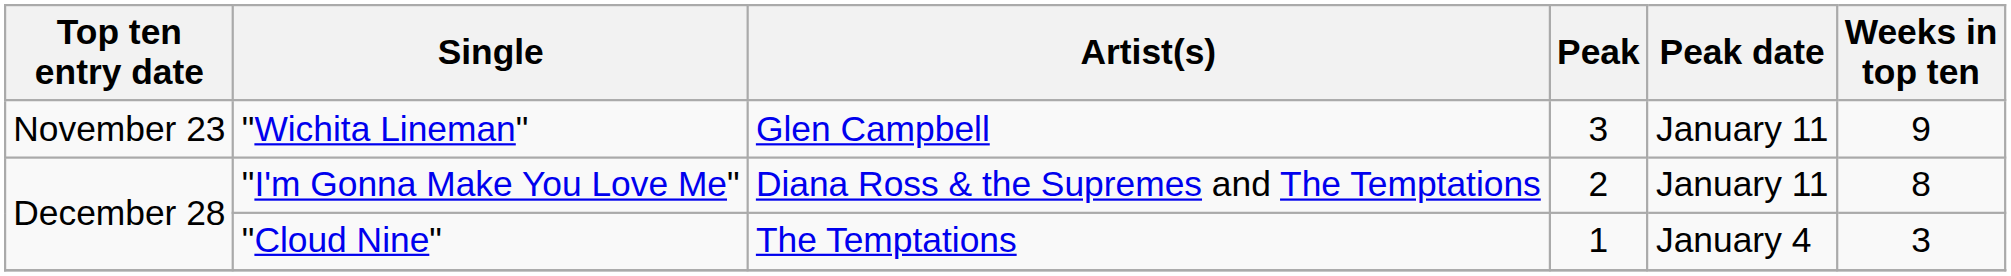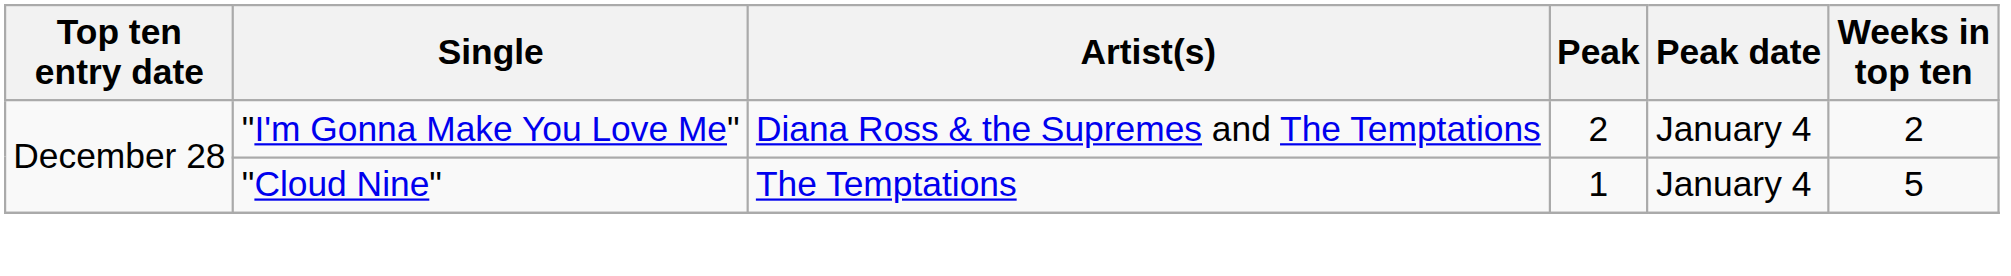- row: November 23 | "Wichita Lineman" | Glen Campbell | 3 | January 11 | 9
"I'm Gonna Make You Love Me" | Peak date: January 11 -> January 4
"I'm Gonna Make You Love Me" | Weeks in top ten: 8 -> 2
"Cloud Nine" | Weeks in top ten: 3 -> 5
